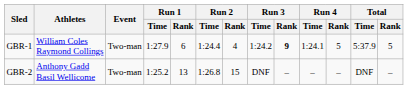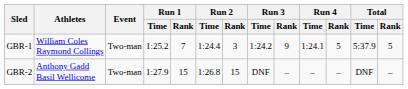GBR-1 | Run 1 / Time: 1:27.9 -> 1:25.2
GBR-1 | Run 1 / Rank: 6 -> 7
GBR-1 | Run 2 / Rank: 4 -> 3
GBR-1 | Run 3 / Rank: bold -> normal
GBR-2 | Run 1 / Time: 1:25.2 -> 1:27.9
GBR-2 | Run 1 / Rank: 13 -> 15
